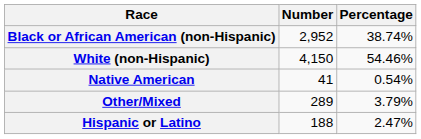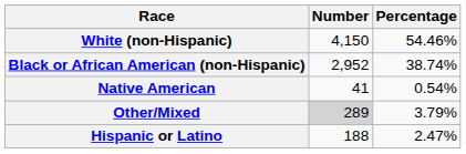rows swapped: White (non-Hispanic) <-> Black or African American (non-Hispanic)
Other/Mixed | Number: no background -> lightgrey background
